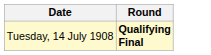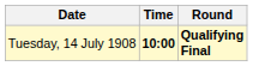+ column: Time | 10:00
